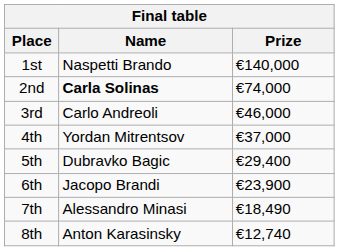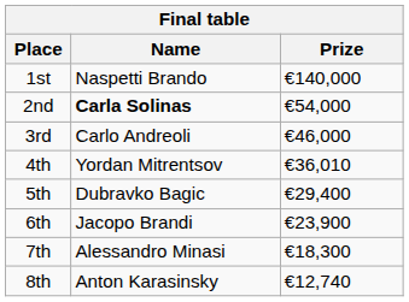2nd | Prize: €74,000 -> €54,000
4th | Prize: €37,000 -> €36,010
7th | Prize: €18,490 -> €18,300
